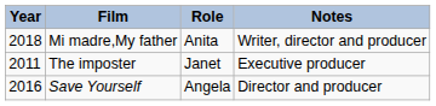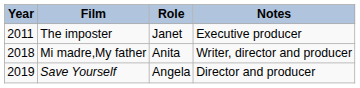rows swapped: The imposter <-> Mi madre,My father
Save Yourself | Year: 2016 -> 2019
